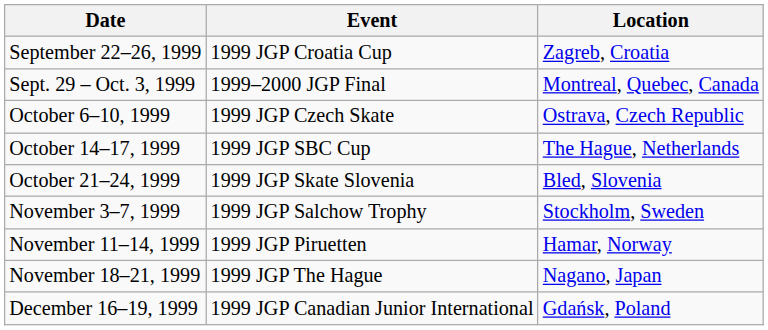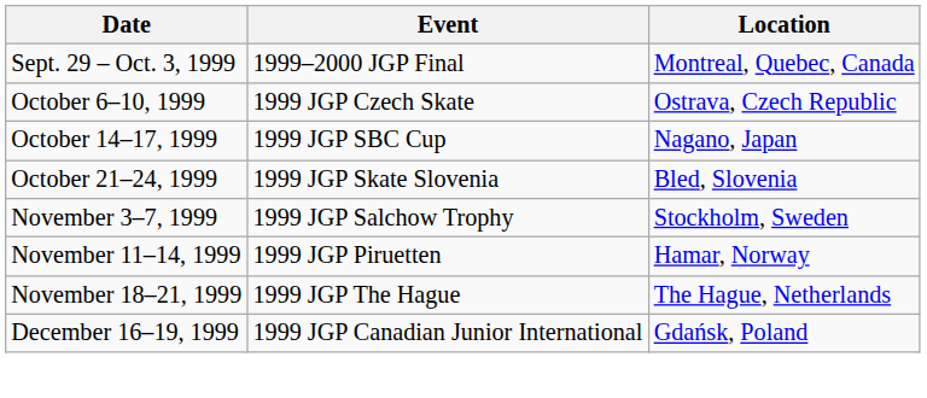- row: September 22–26, 1999 | 1999 JGP Croatia Cup | Zagreb, Croatia
October 14–17, 1999 | Location: The Hague, Netherlands -> Nagano, Japan
November 18–21, 1999 | Location: Nagano, Japan -> The Hague, Netherlands
